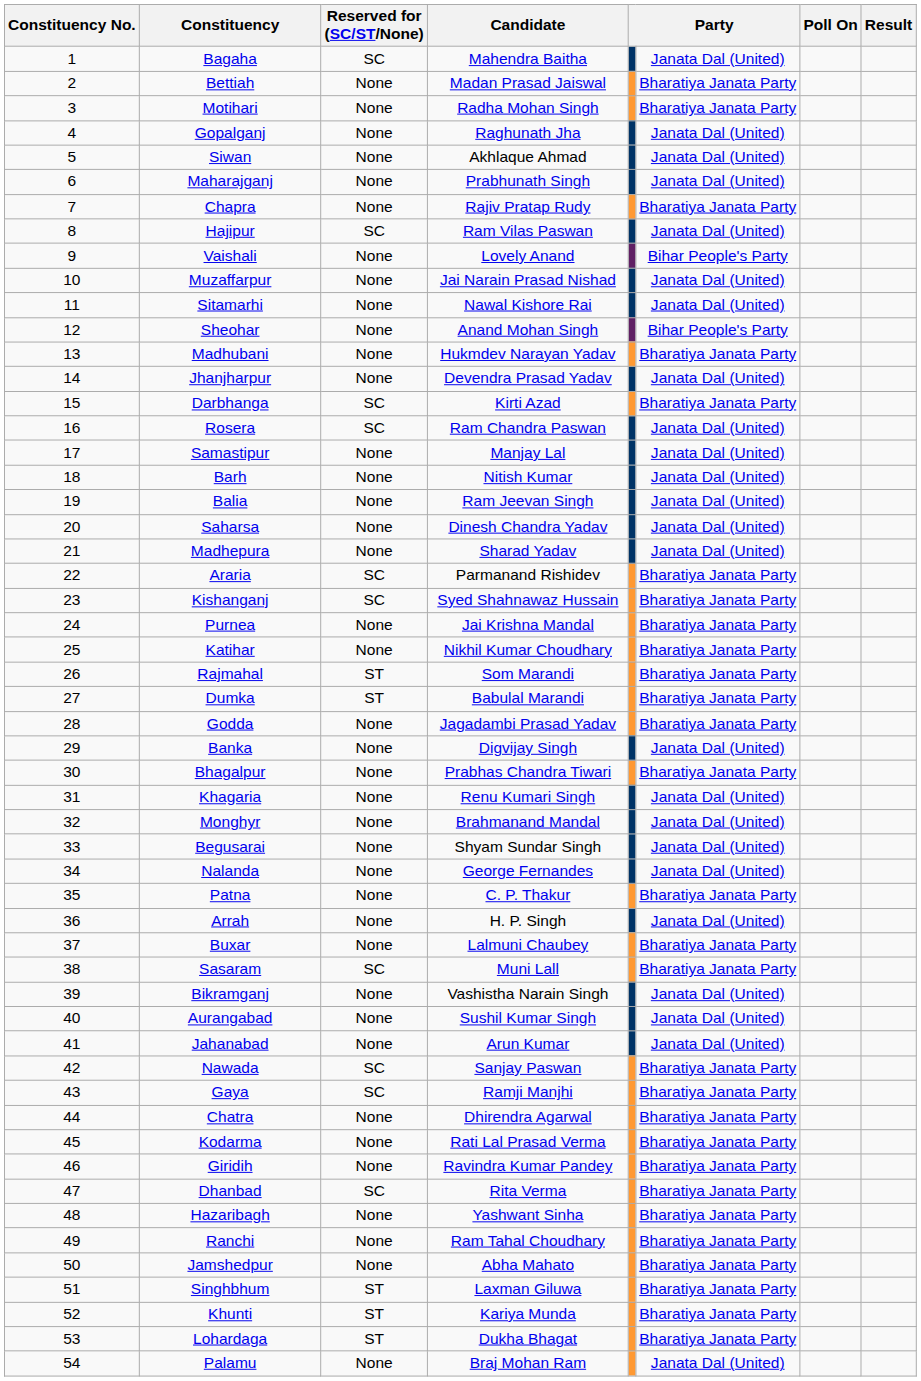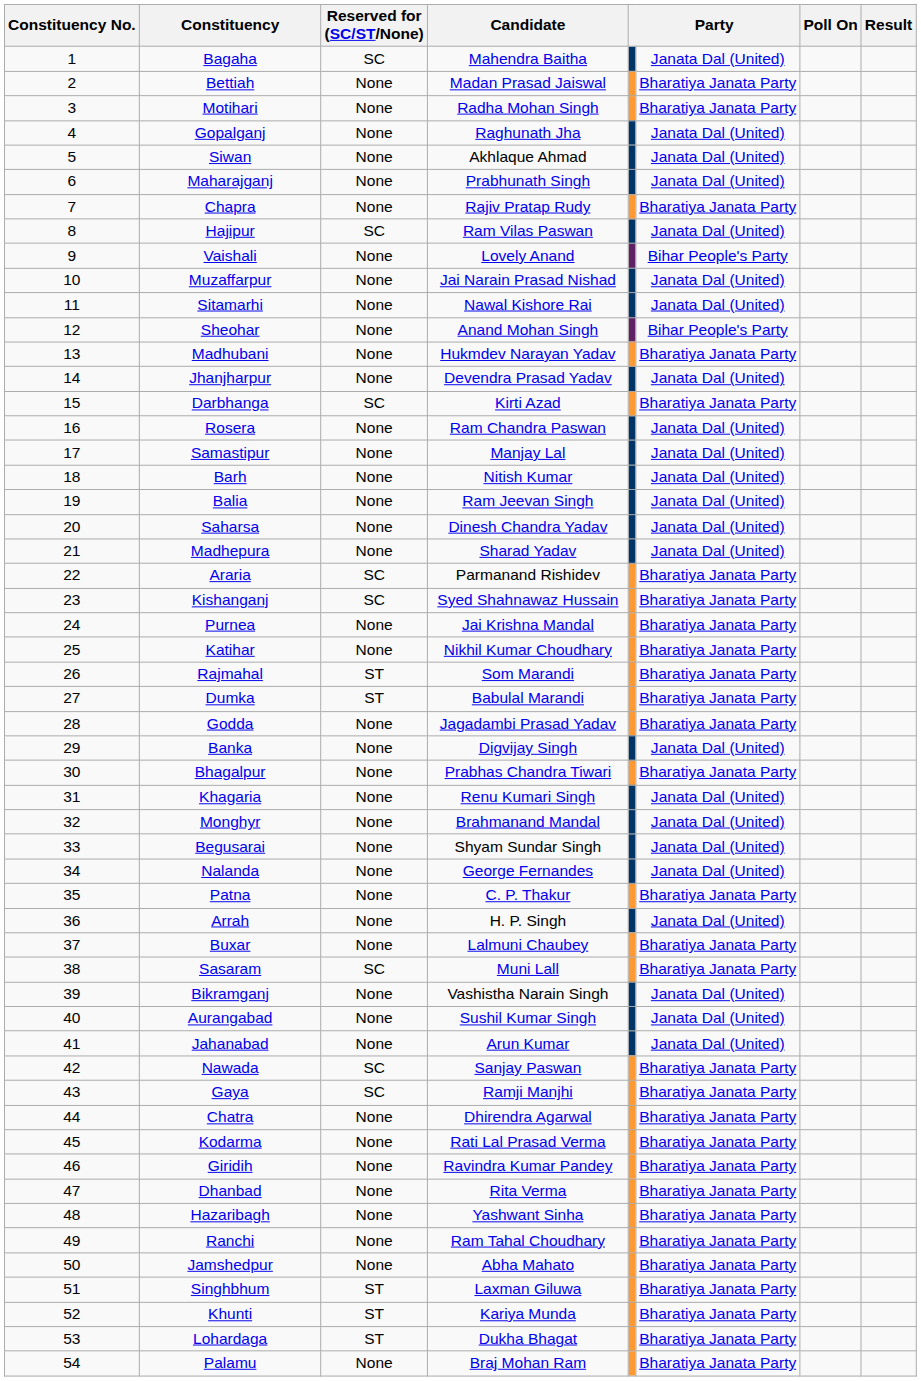Rosera | Reserved for (SC/ST/None): SC -> None
Dhanbad | Reserved for (SC/ST/None): SC -> None
Palamu | column 6: Janata Dal (United) -> Bharatiya Janata Party
